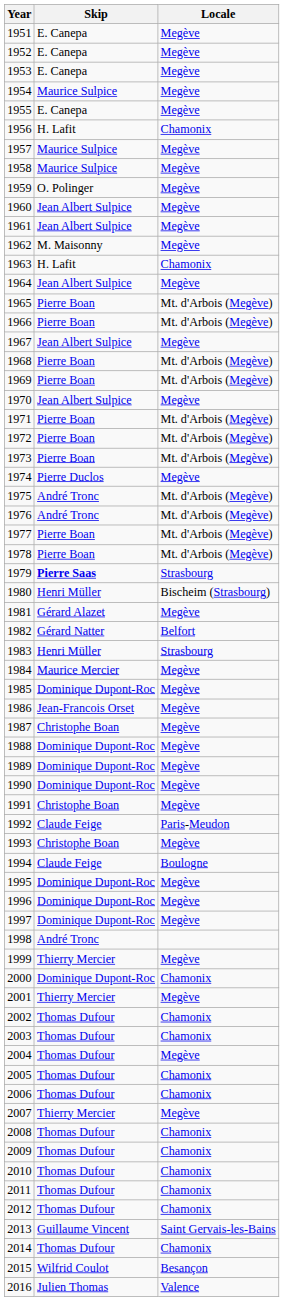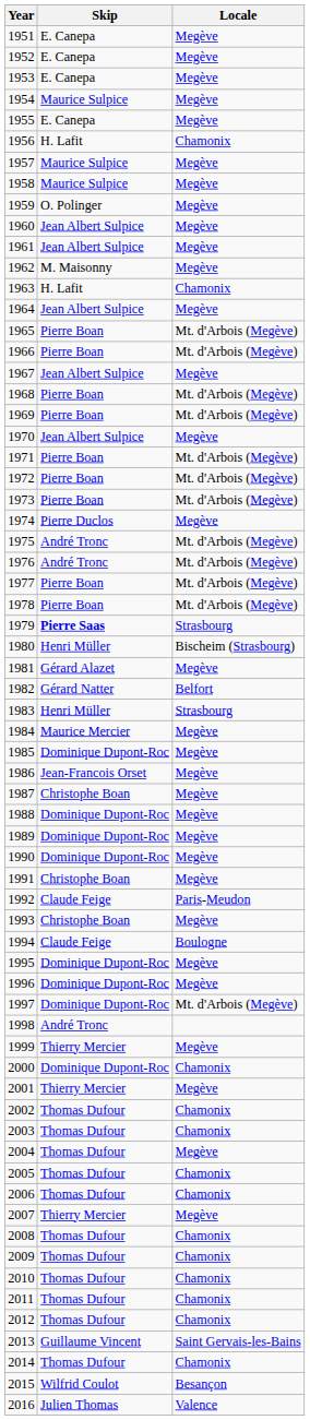1997 | Locale: Megève -> Mt. d'Arbois (Megève)
